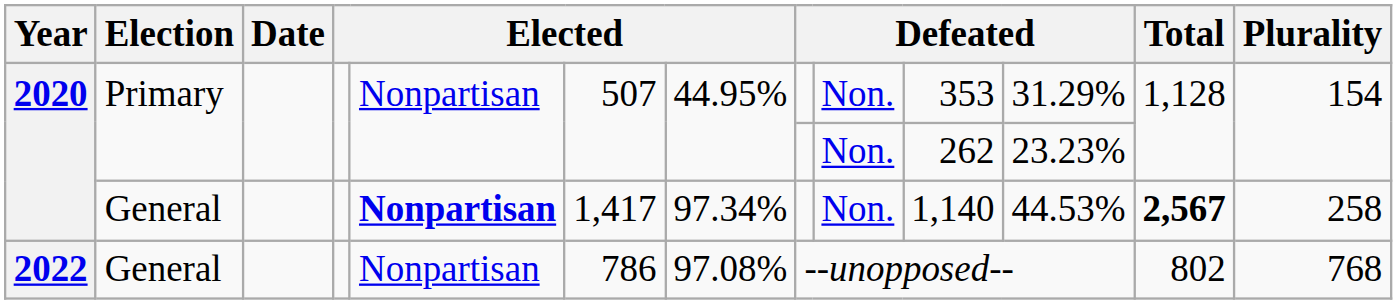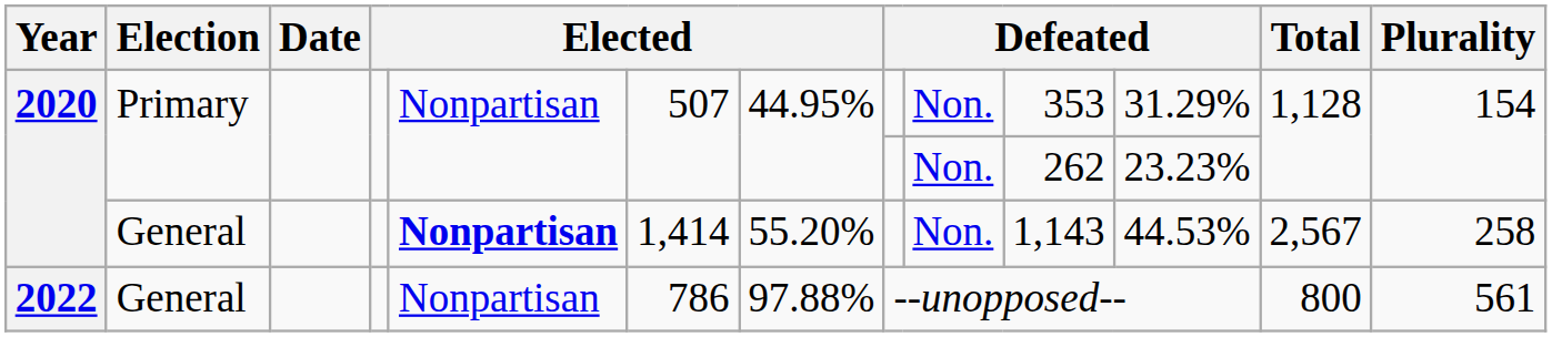2020 / General | column 6: 1,417 -> 1,414
2020 / General | column 7: 97.34% -> 55.20%
2020 / General | column 10: 1,140 -> 1,143
2020 / General | Total: bold -> normal
2022 | column 7: 97.08% -> 97.88%
2022 | Total: 802 -> 800
2022 | Plurality: 768 -> 561
